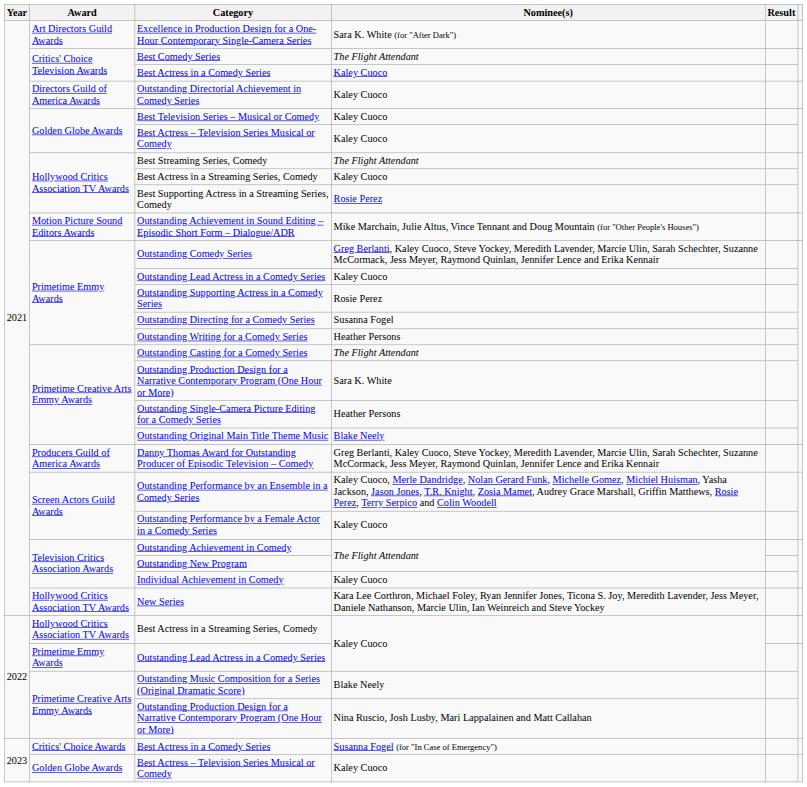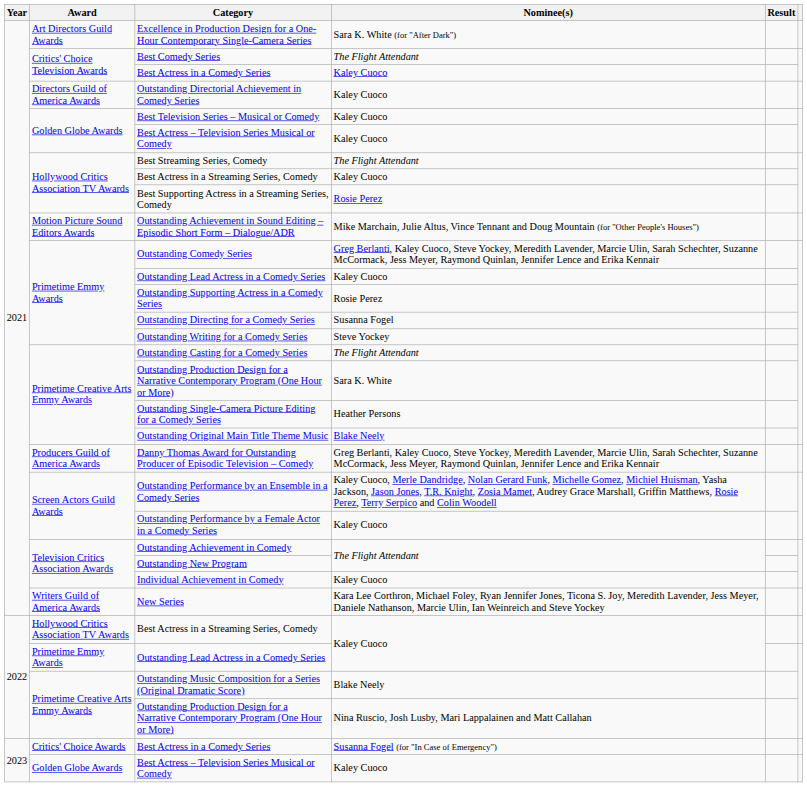Outstanding Writing for a Comedy Series | Nominee(s): Heather Persons -> Steve Yockey
New Series | Award: Hollywood Critics Association TV Awards -> Writers Guild of America Awards
